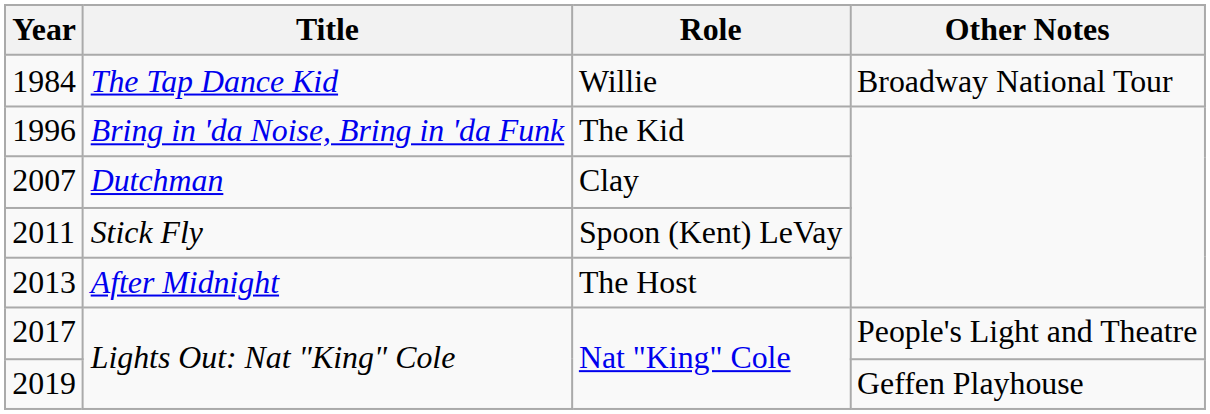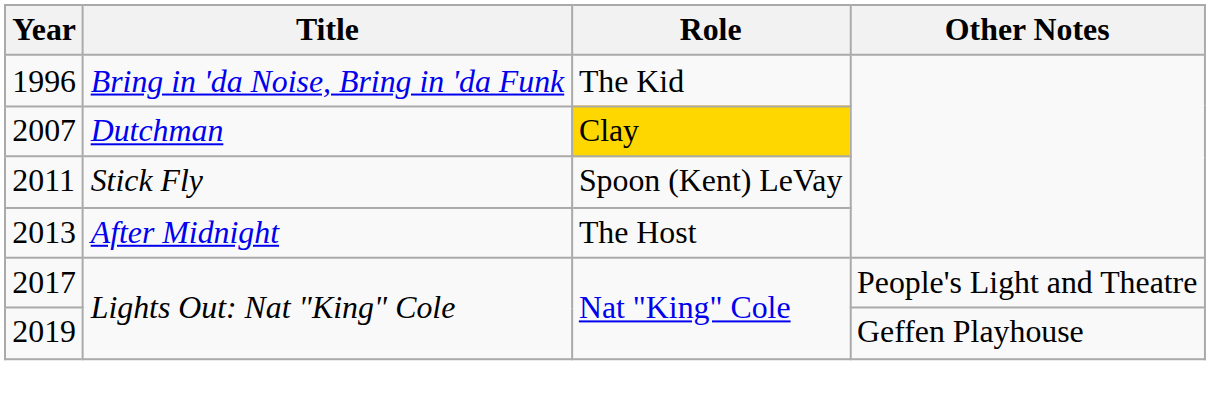- row: 1984 | The Tap Dance Kid | Willie | Broadway National Tour
2007 | Role: no background -> gold background
